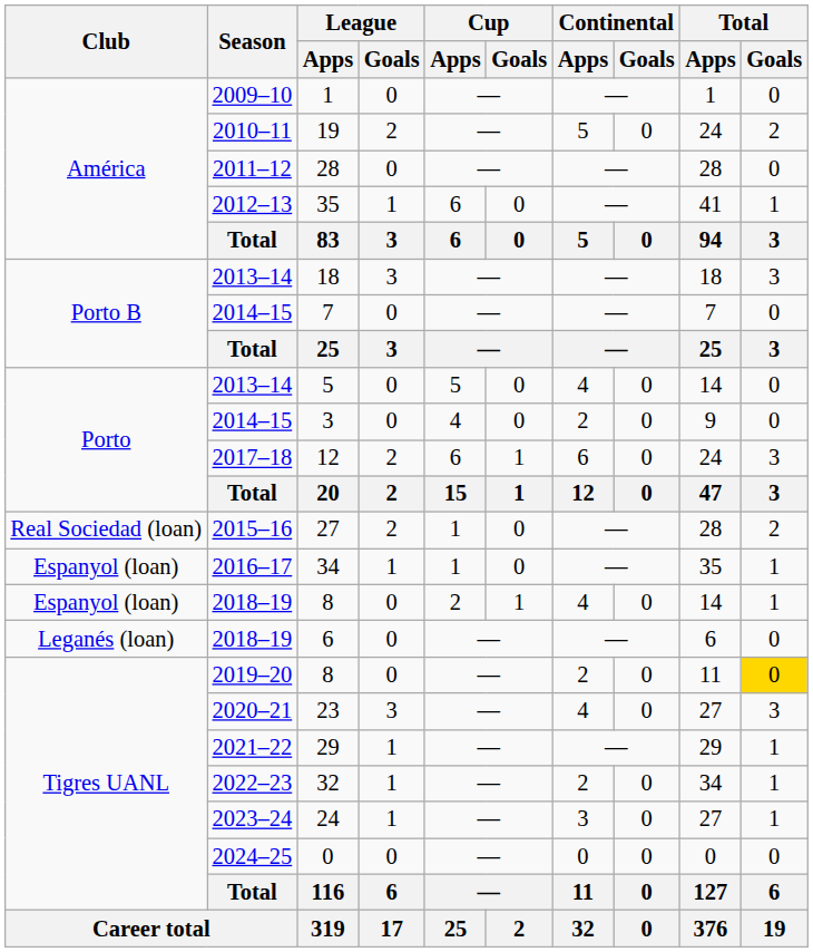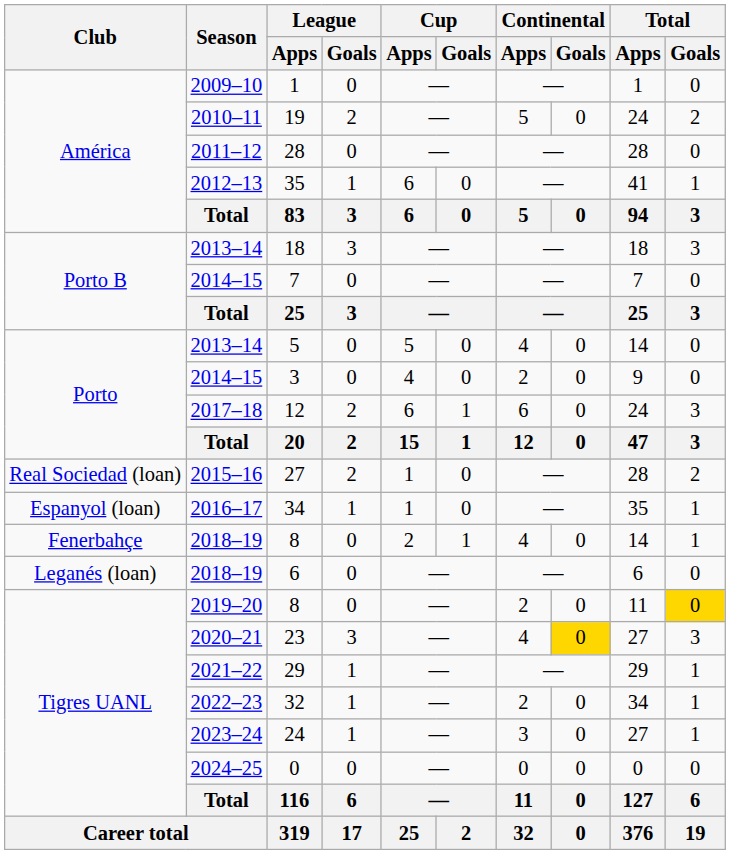2018–19 / 8 | Club: Espanyol (loan) -> Fenerbahçe
23 | Continental / Goals: no background -> gold background
